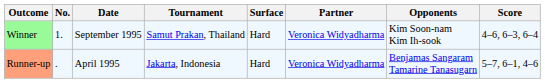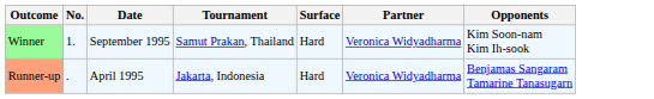- column: Score | 4–6, 6–3, 6–4 | 5–7, 6–1, 4–6
